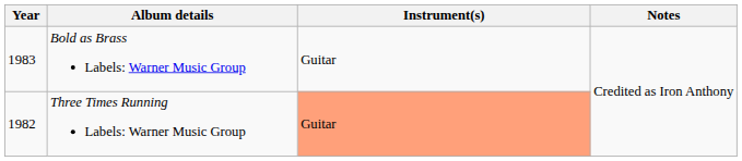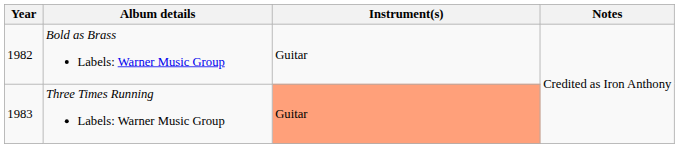Bold as Brass Labels: Warner Music Group | Year: 1983 -> 1982
Three Times Running Labels: Warner Music Group | Year: 1982 -> 1983
